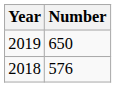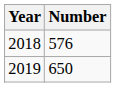rows swapped: 2018 <-> 2019
